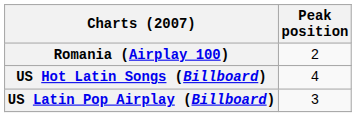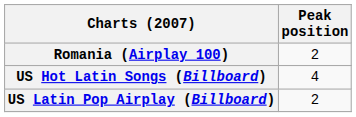US Latin Pop Airplay (Billboard) | Peak position: 3 -> 2
